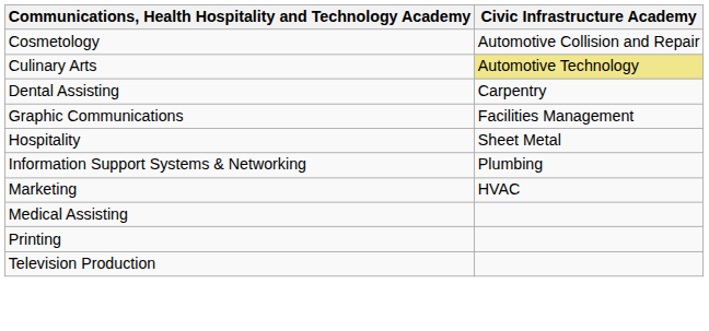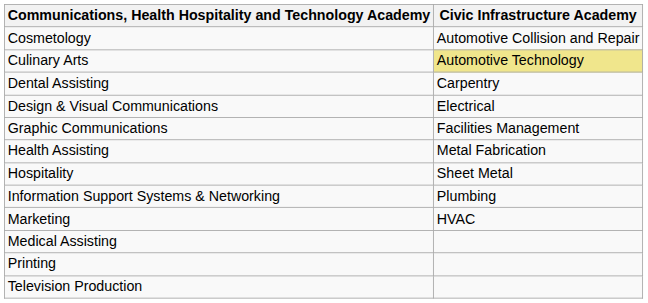+ row: Design & Visual Communications | Electrical
+ row: Health Assisting | Metal Fabrication
